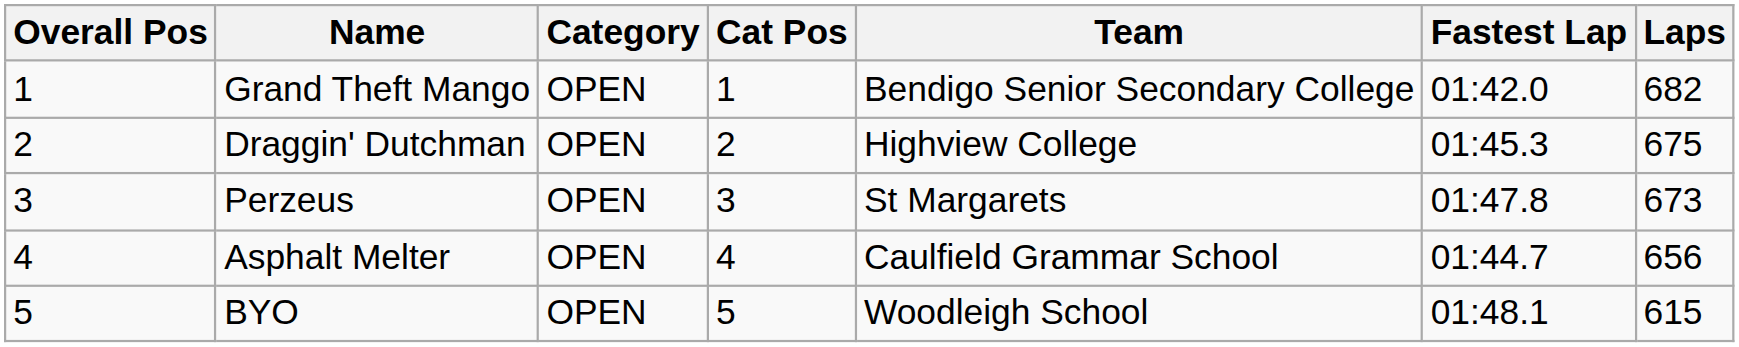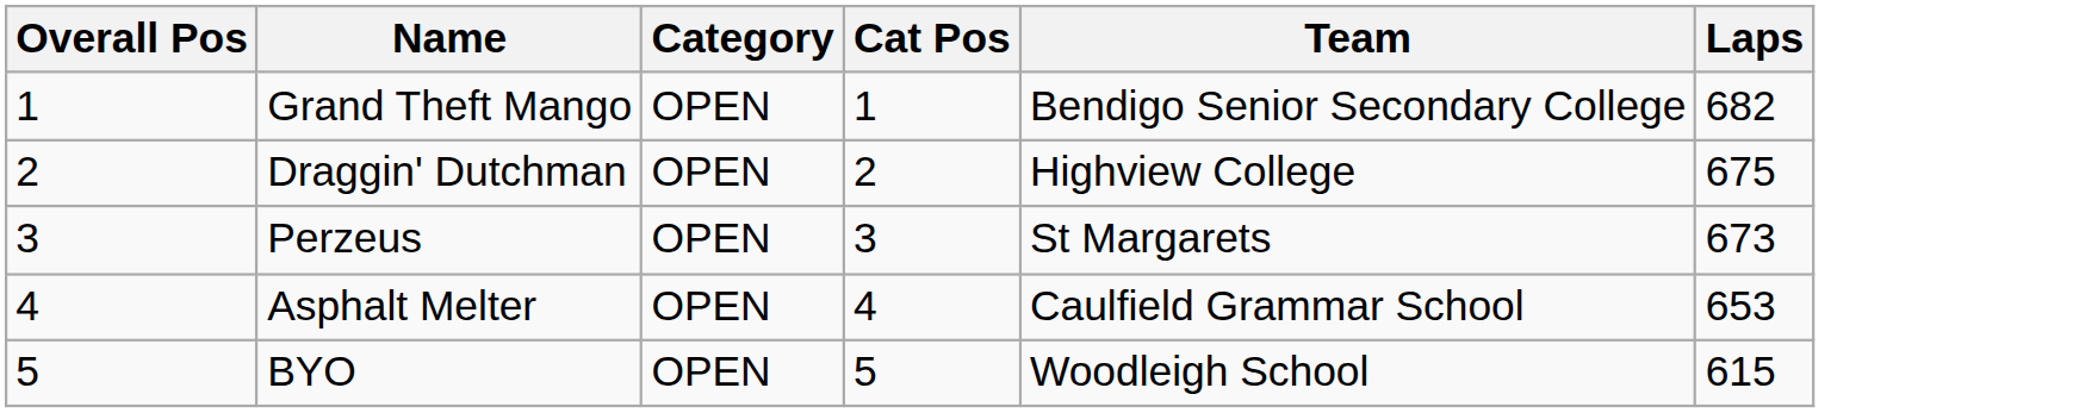- column: Fastest Lap | 01:42.0 | 01:45.3 | 01:47.8 | 01:44.7 | 01:48.1
Asphalt Melter | Laps: 656 -> 653
